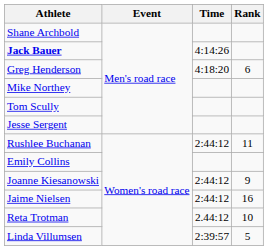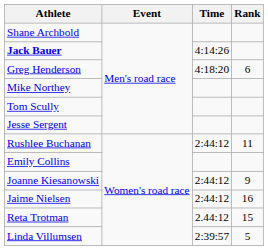Reta Trotman | Rank: 10 -> 15
